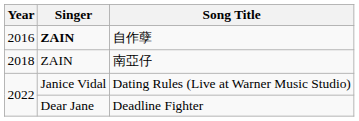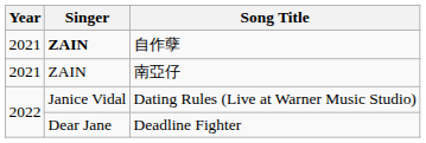自作孽 | Year: 2016 -> 2021
南亞仔 | Year: 2018 -> 2021
